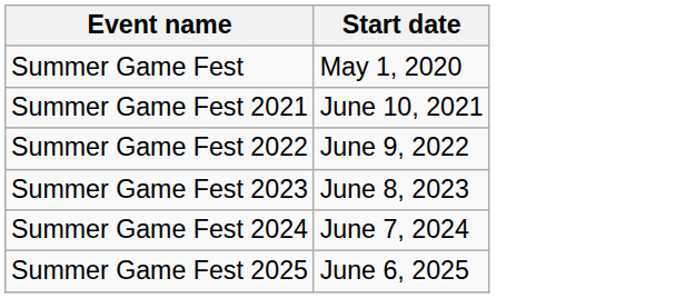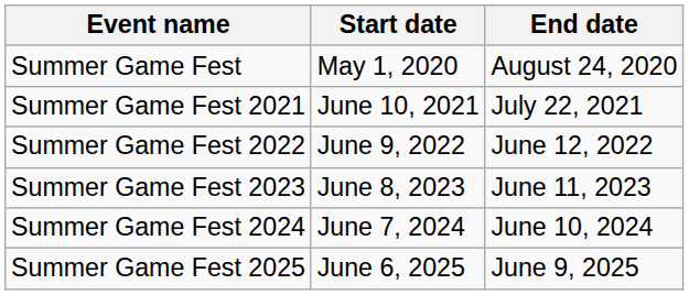+ column: End date | August 24, 2020 | July 22, 2021 | June 12, 2022 | June 11, 2023 | June 10, 2024 | June 9, 2025
